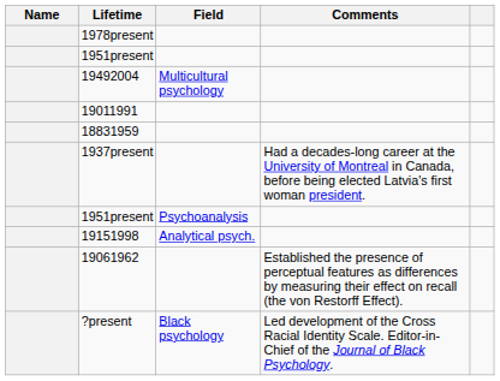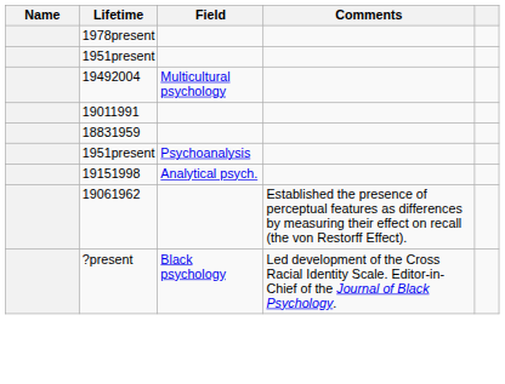- row: 1937present | Had a decades-long career at the University of Montreal in Canada, before being elected Latvia's first woman president.
